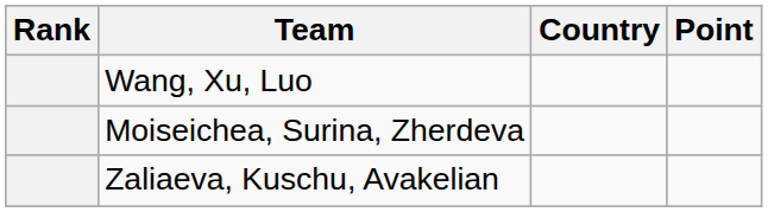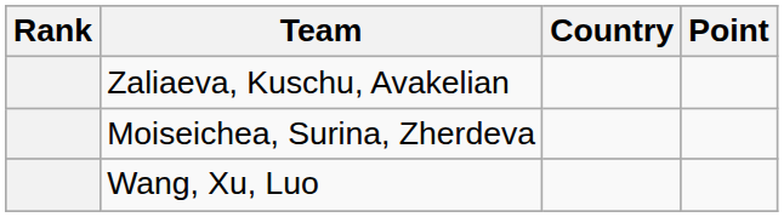rows swapped: Zaliaeva, Kuschu, Avakelian <-> Wang, Xu, Luo
